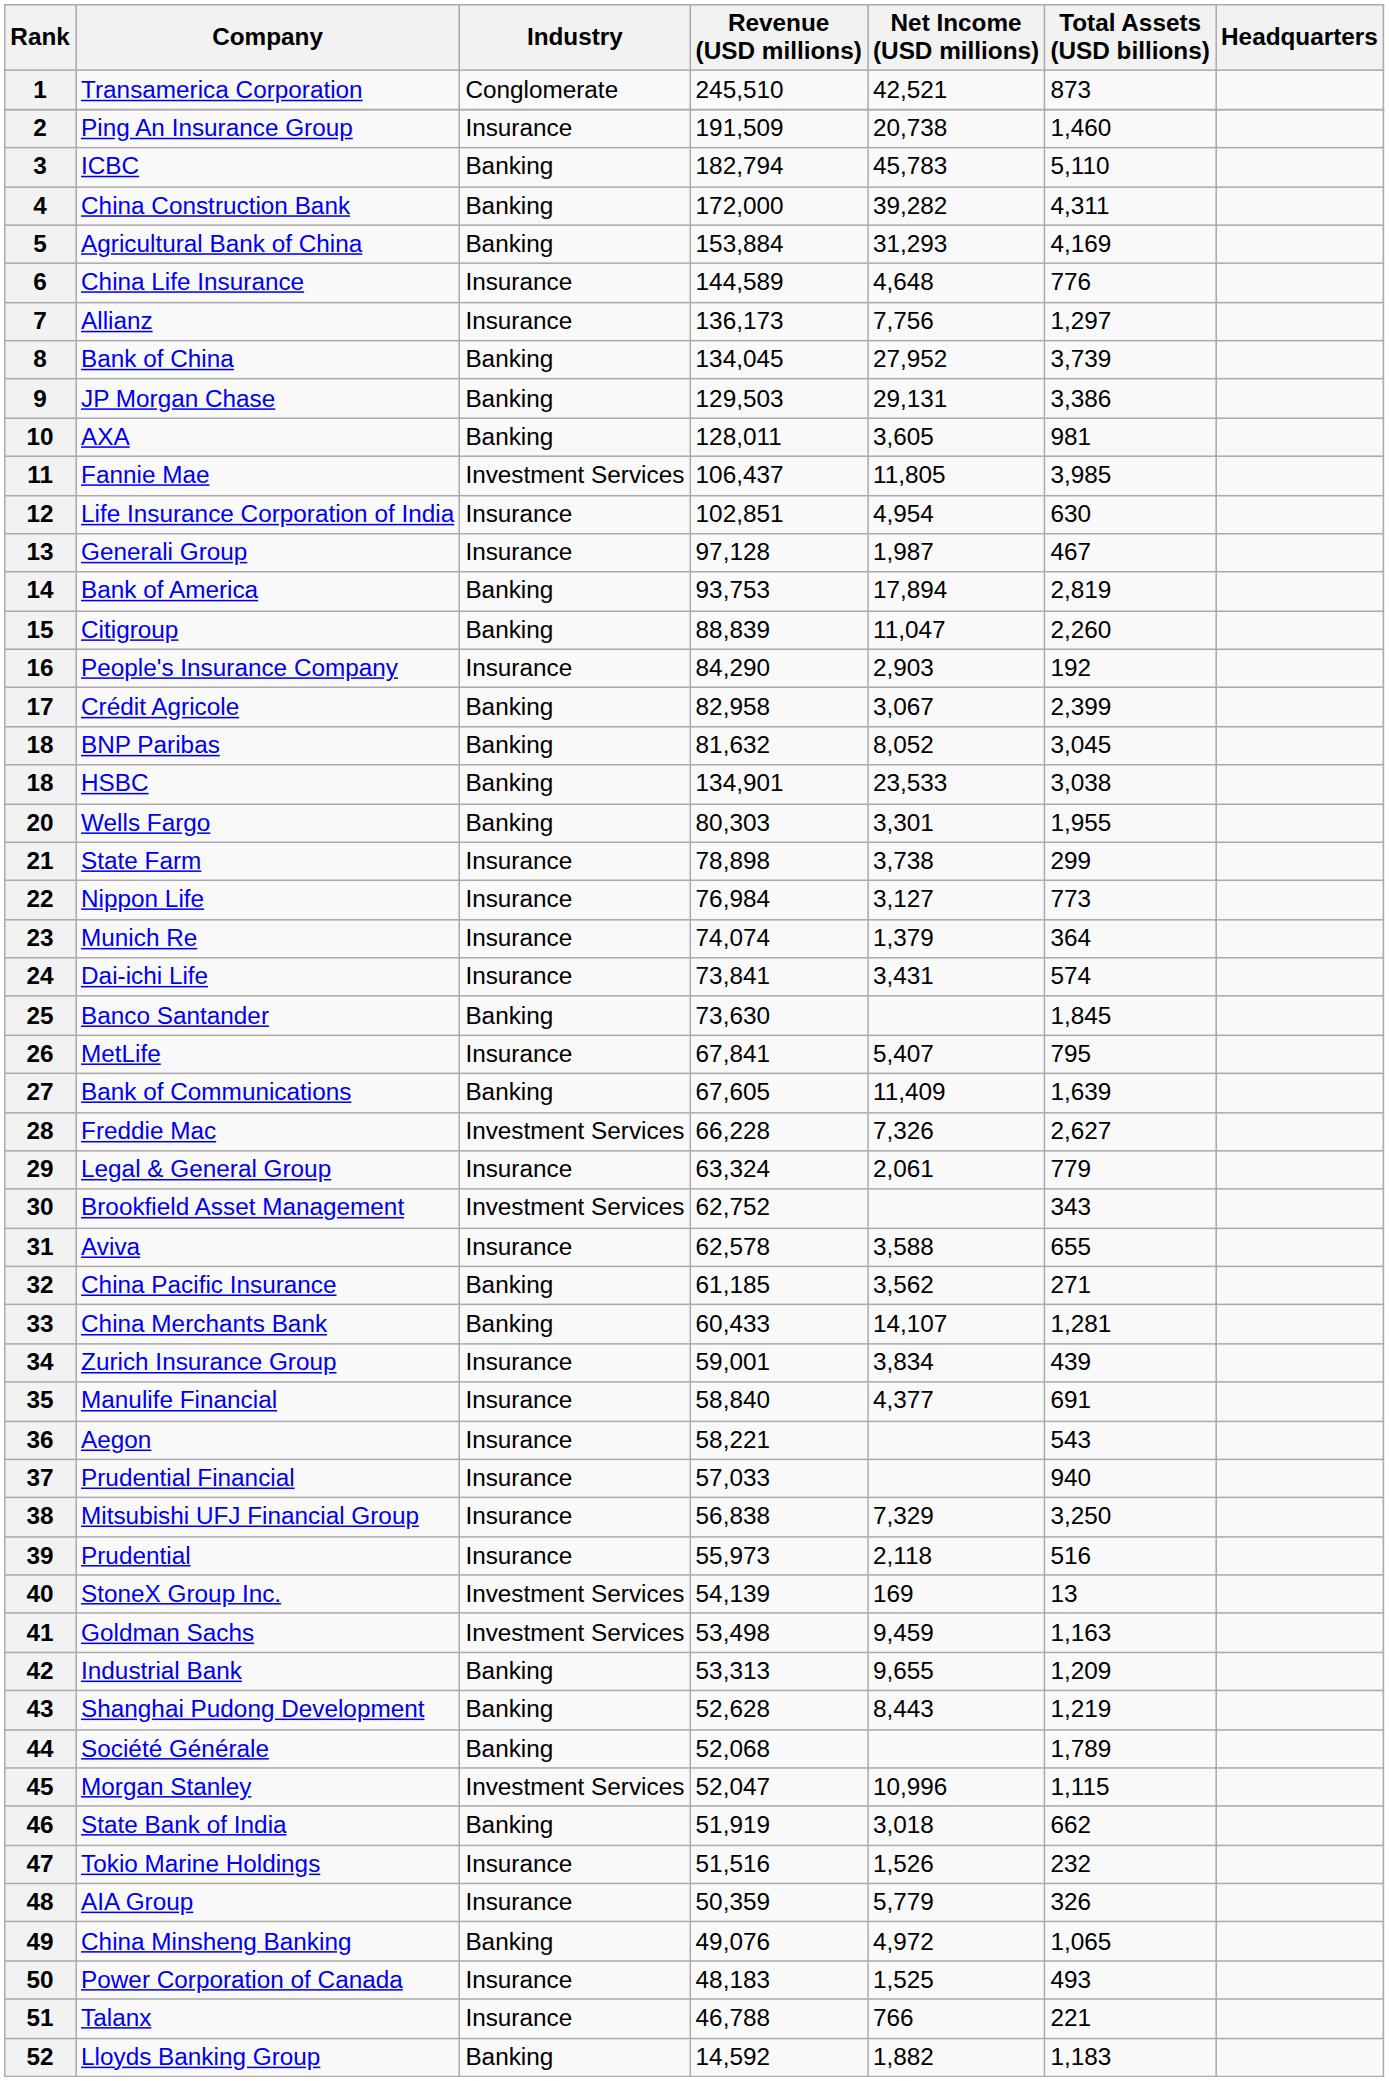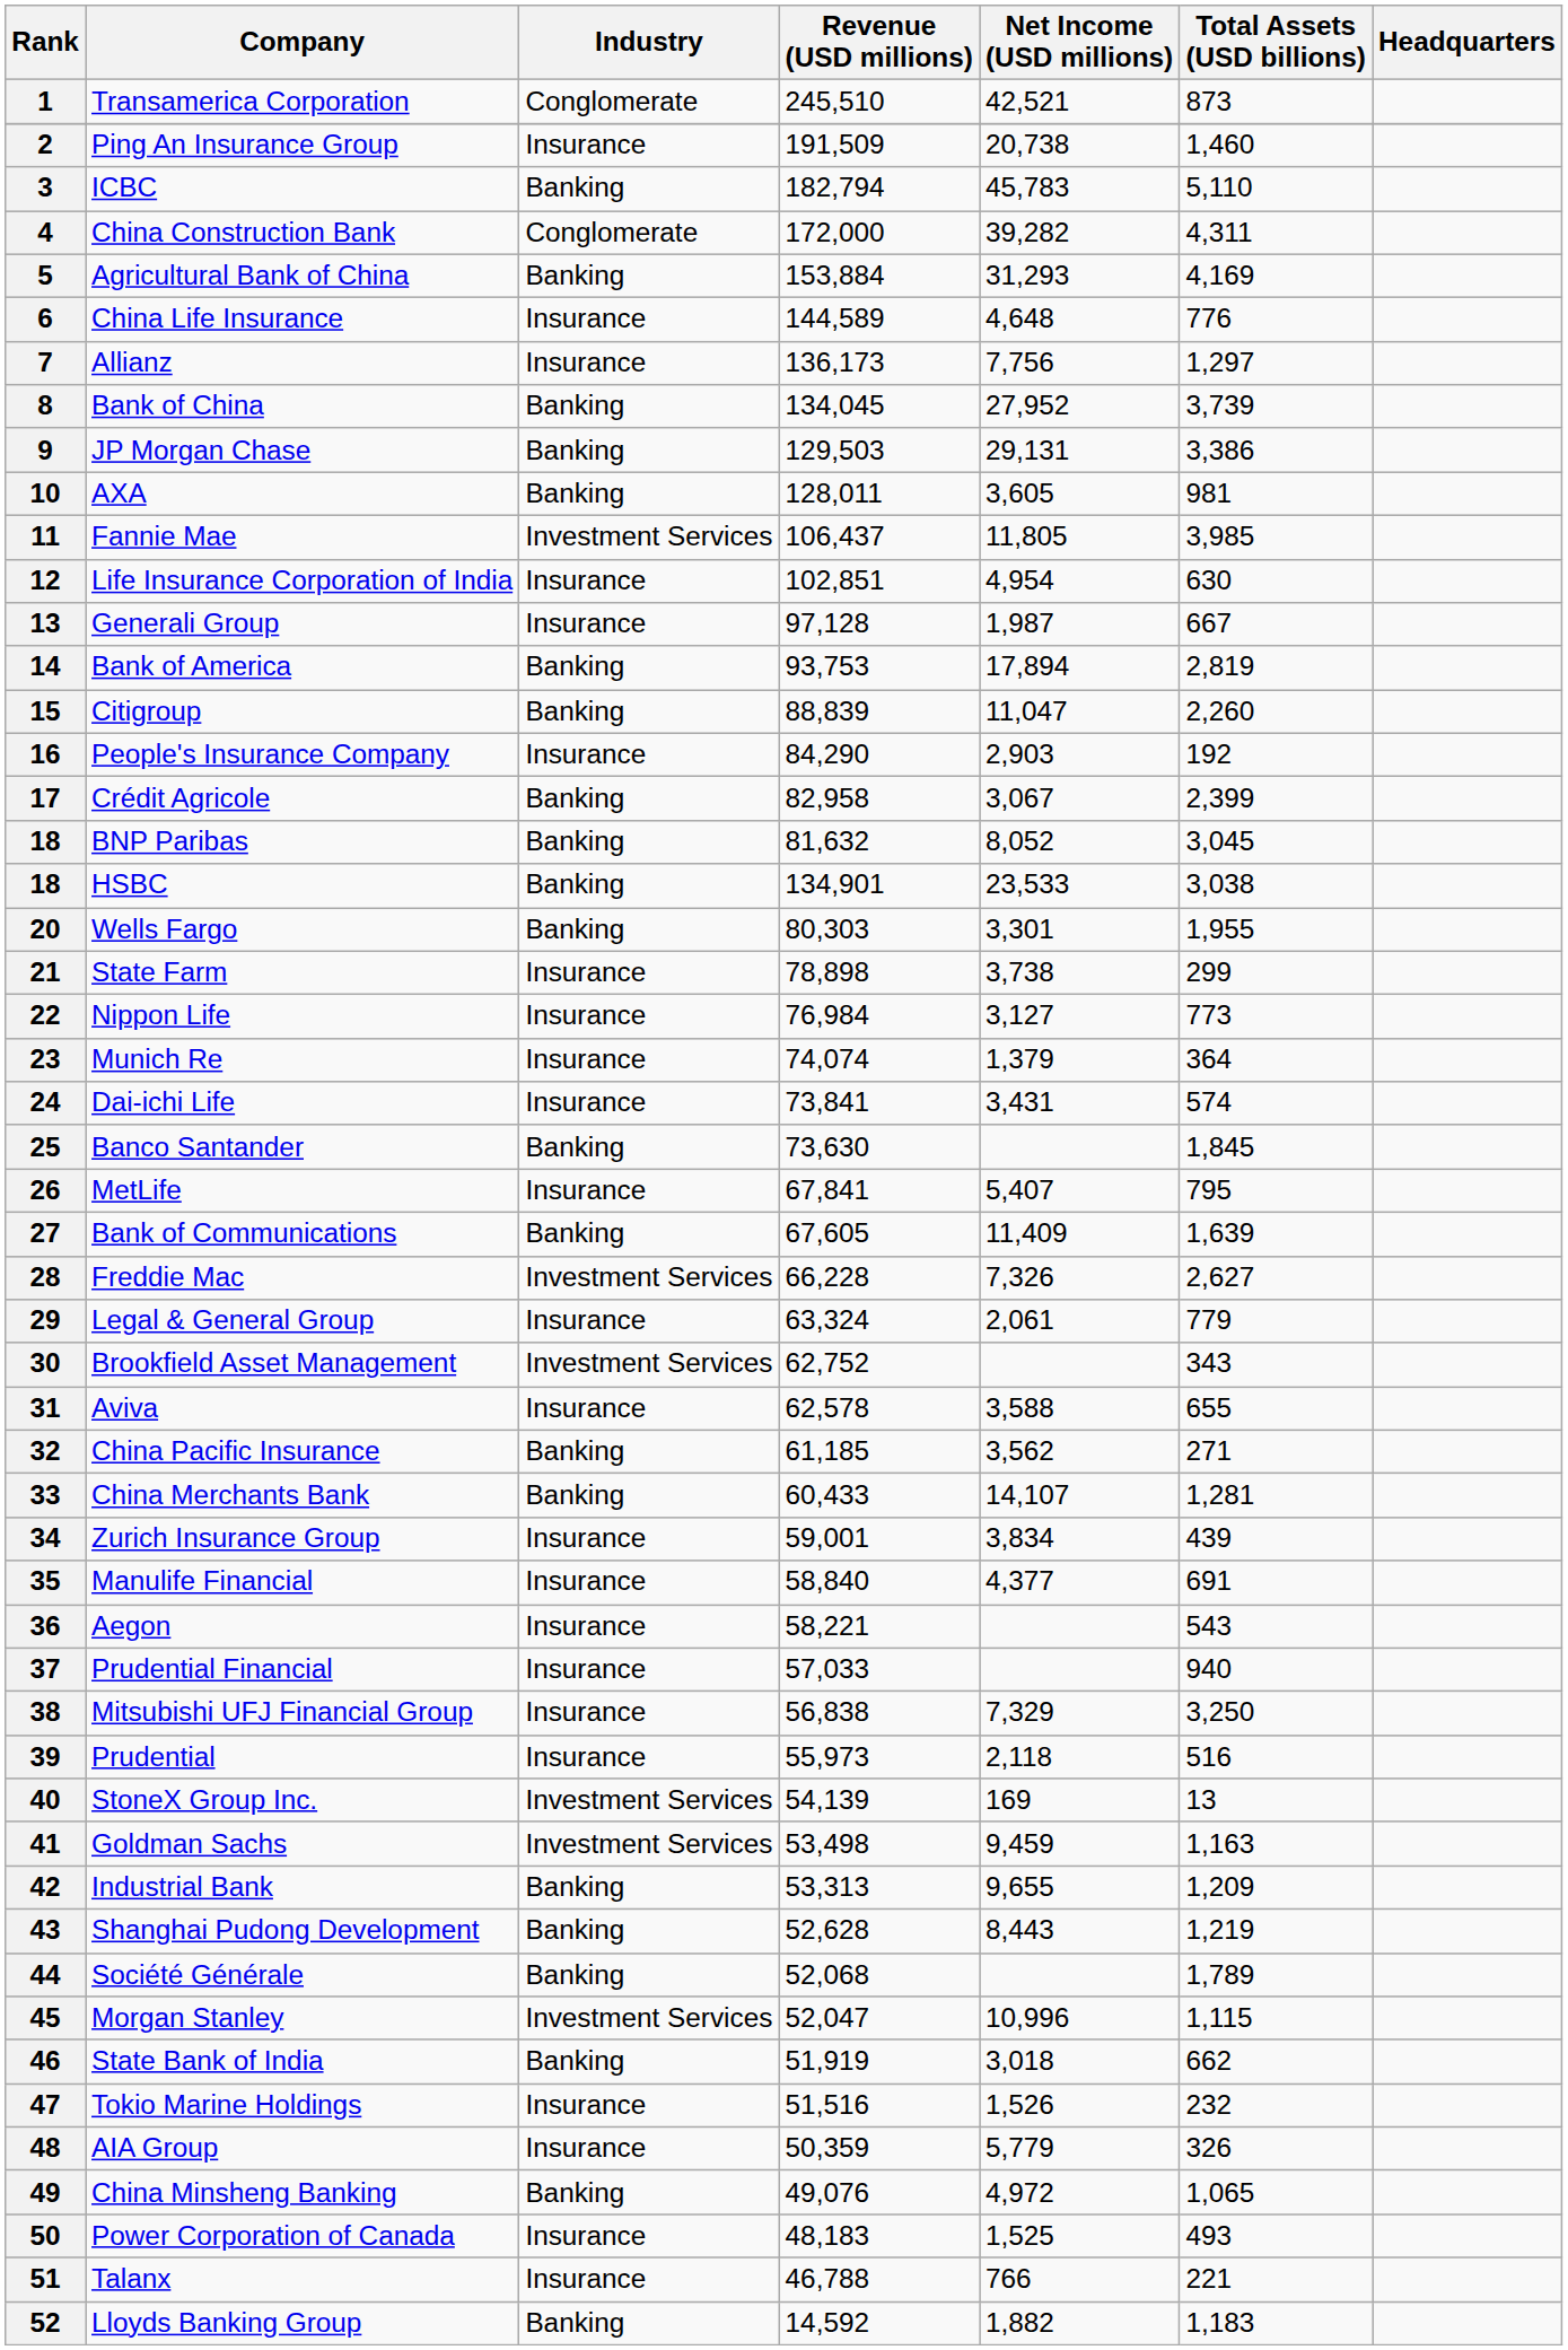China Construction Bank | Industry: Banking -> Conglomerate
Generali Group | Total Assets (USD billions): 467 -> 667
